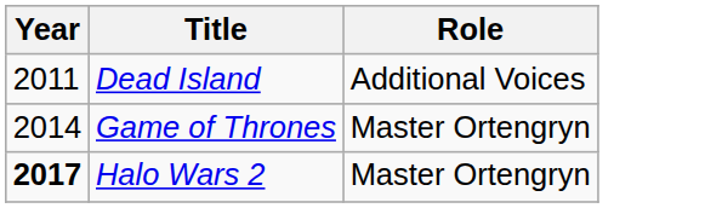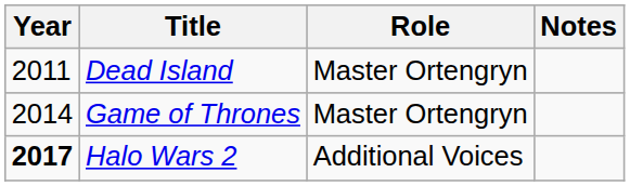+ column: Notes
Dead Island | Role: Additional Voices -> Master Ortengryn
Halo Wars 2 | Role: Master Ortengryn -> Additional Voices
